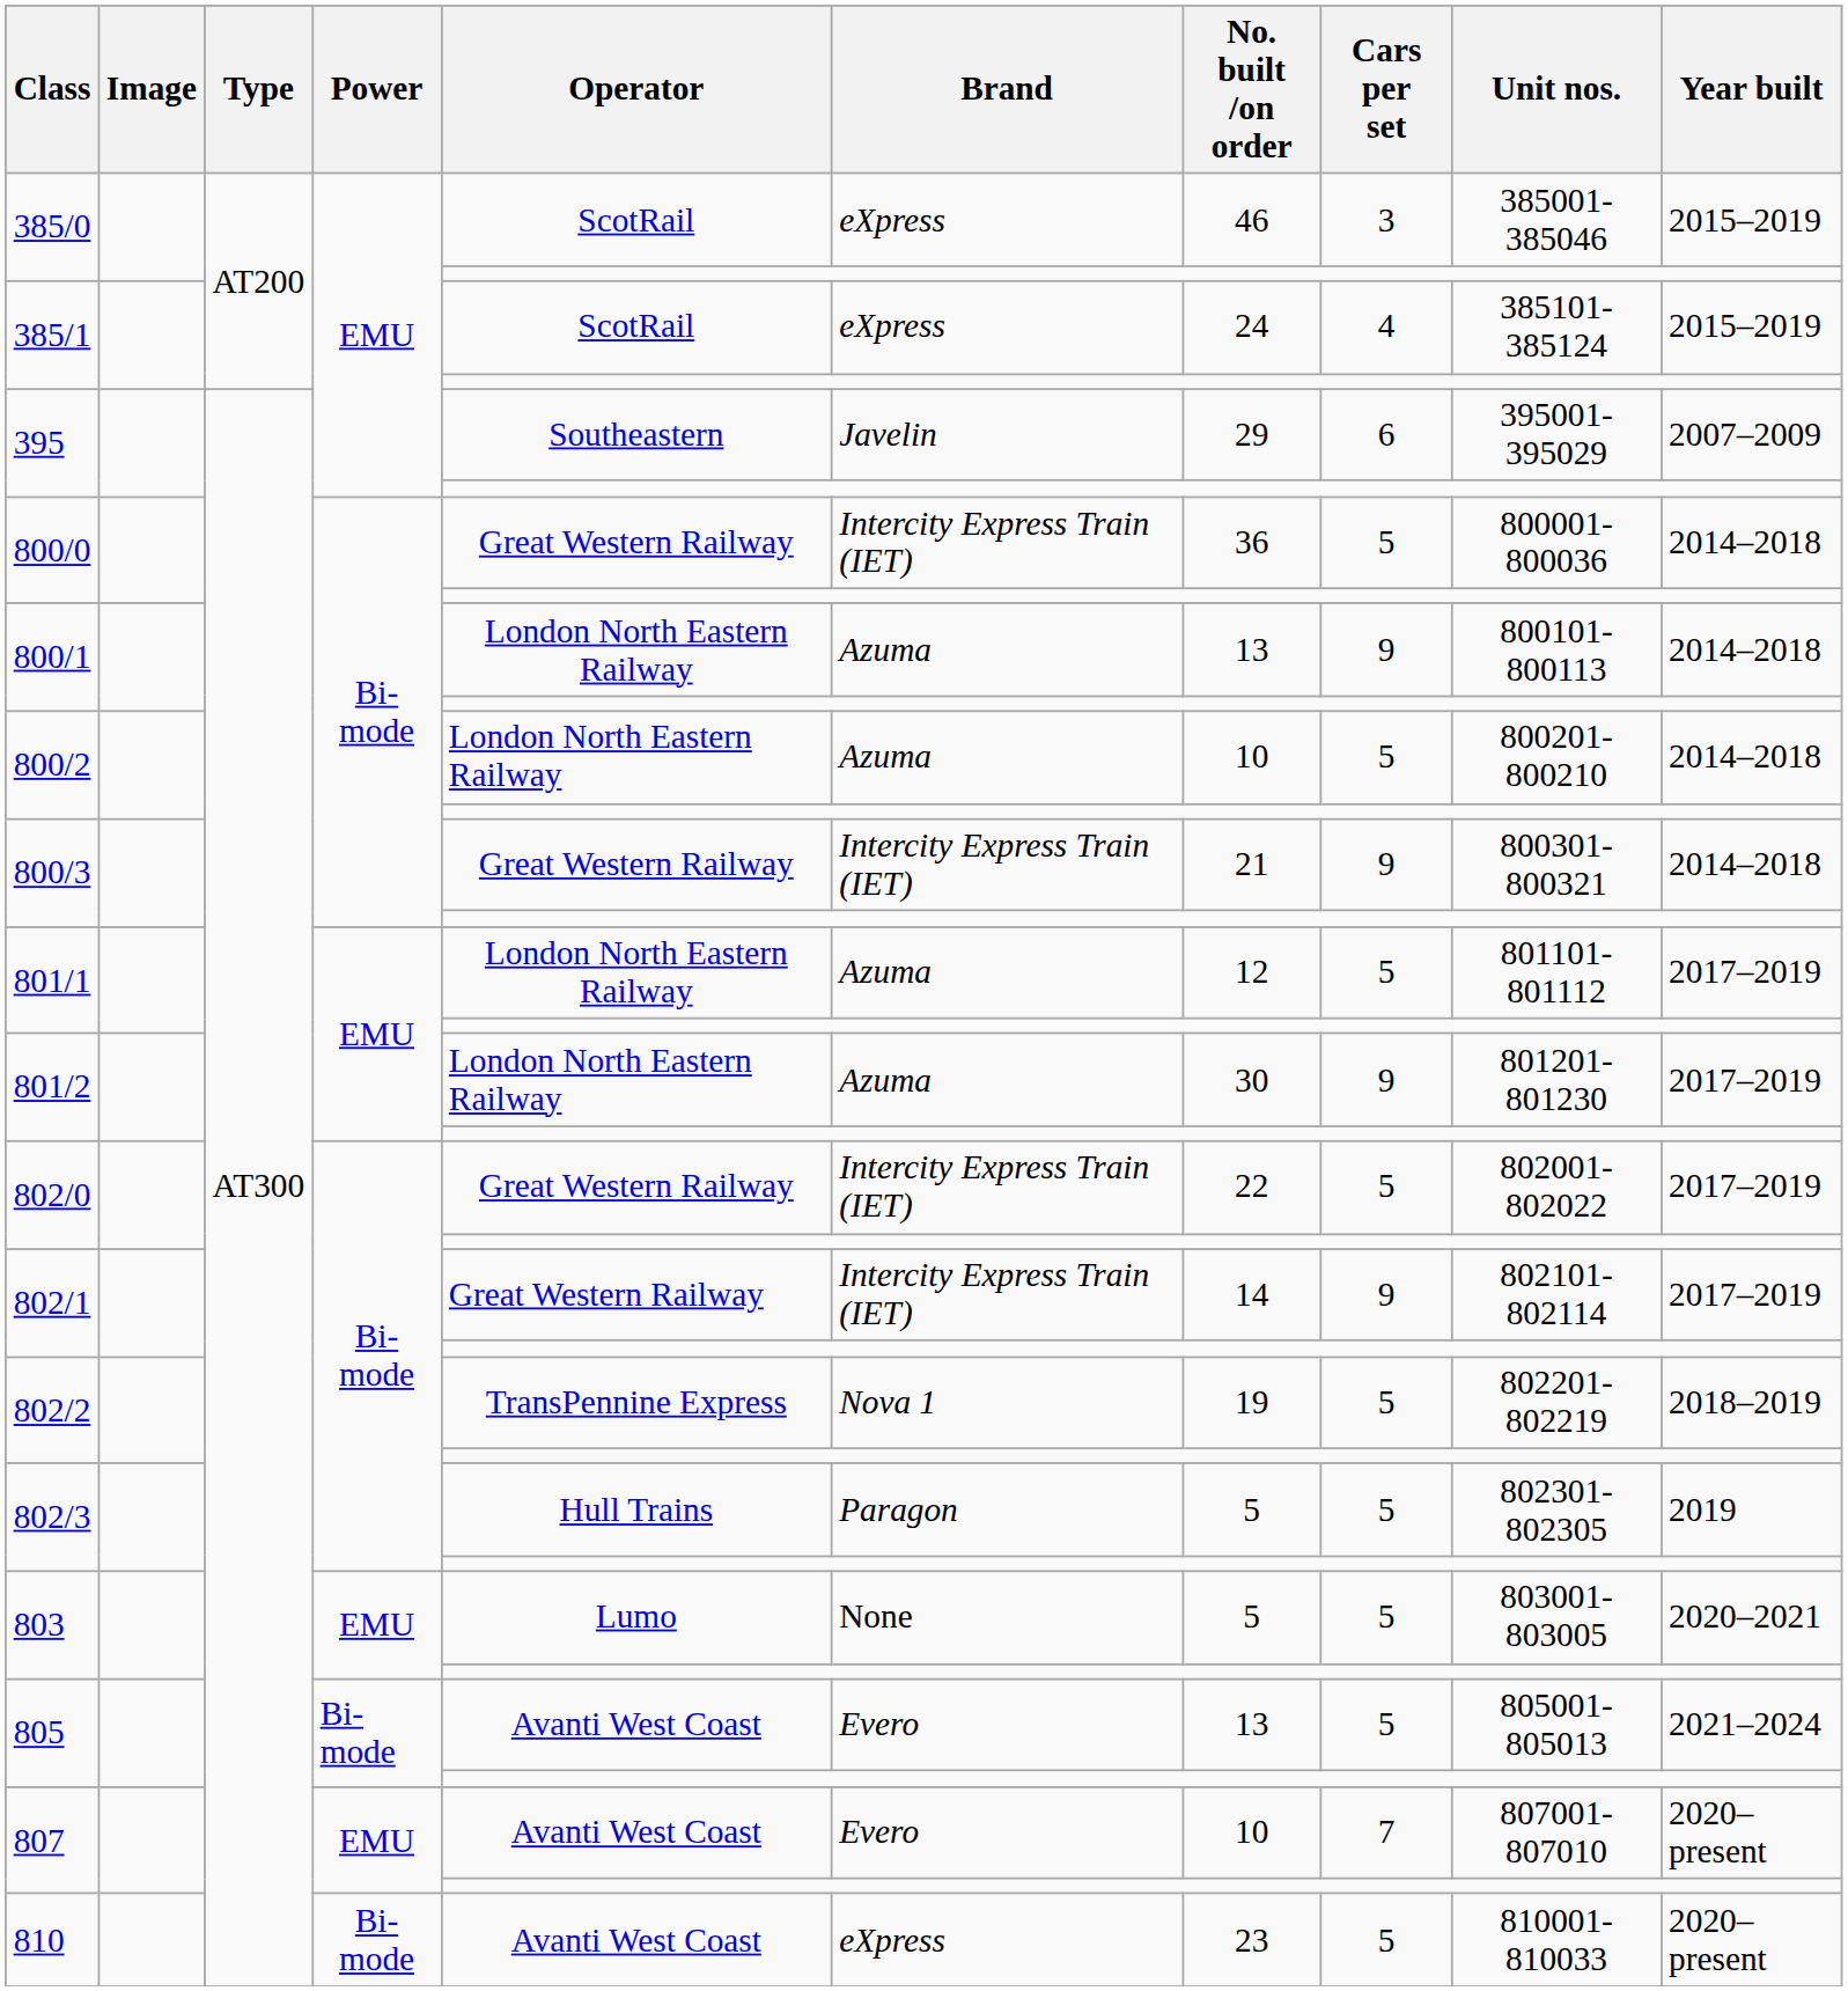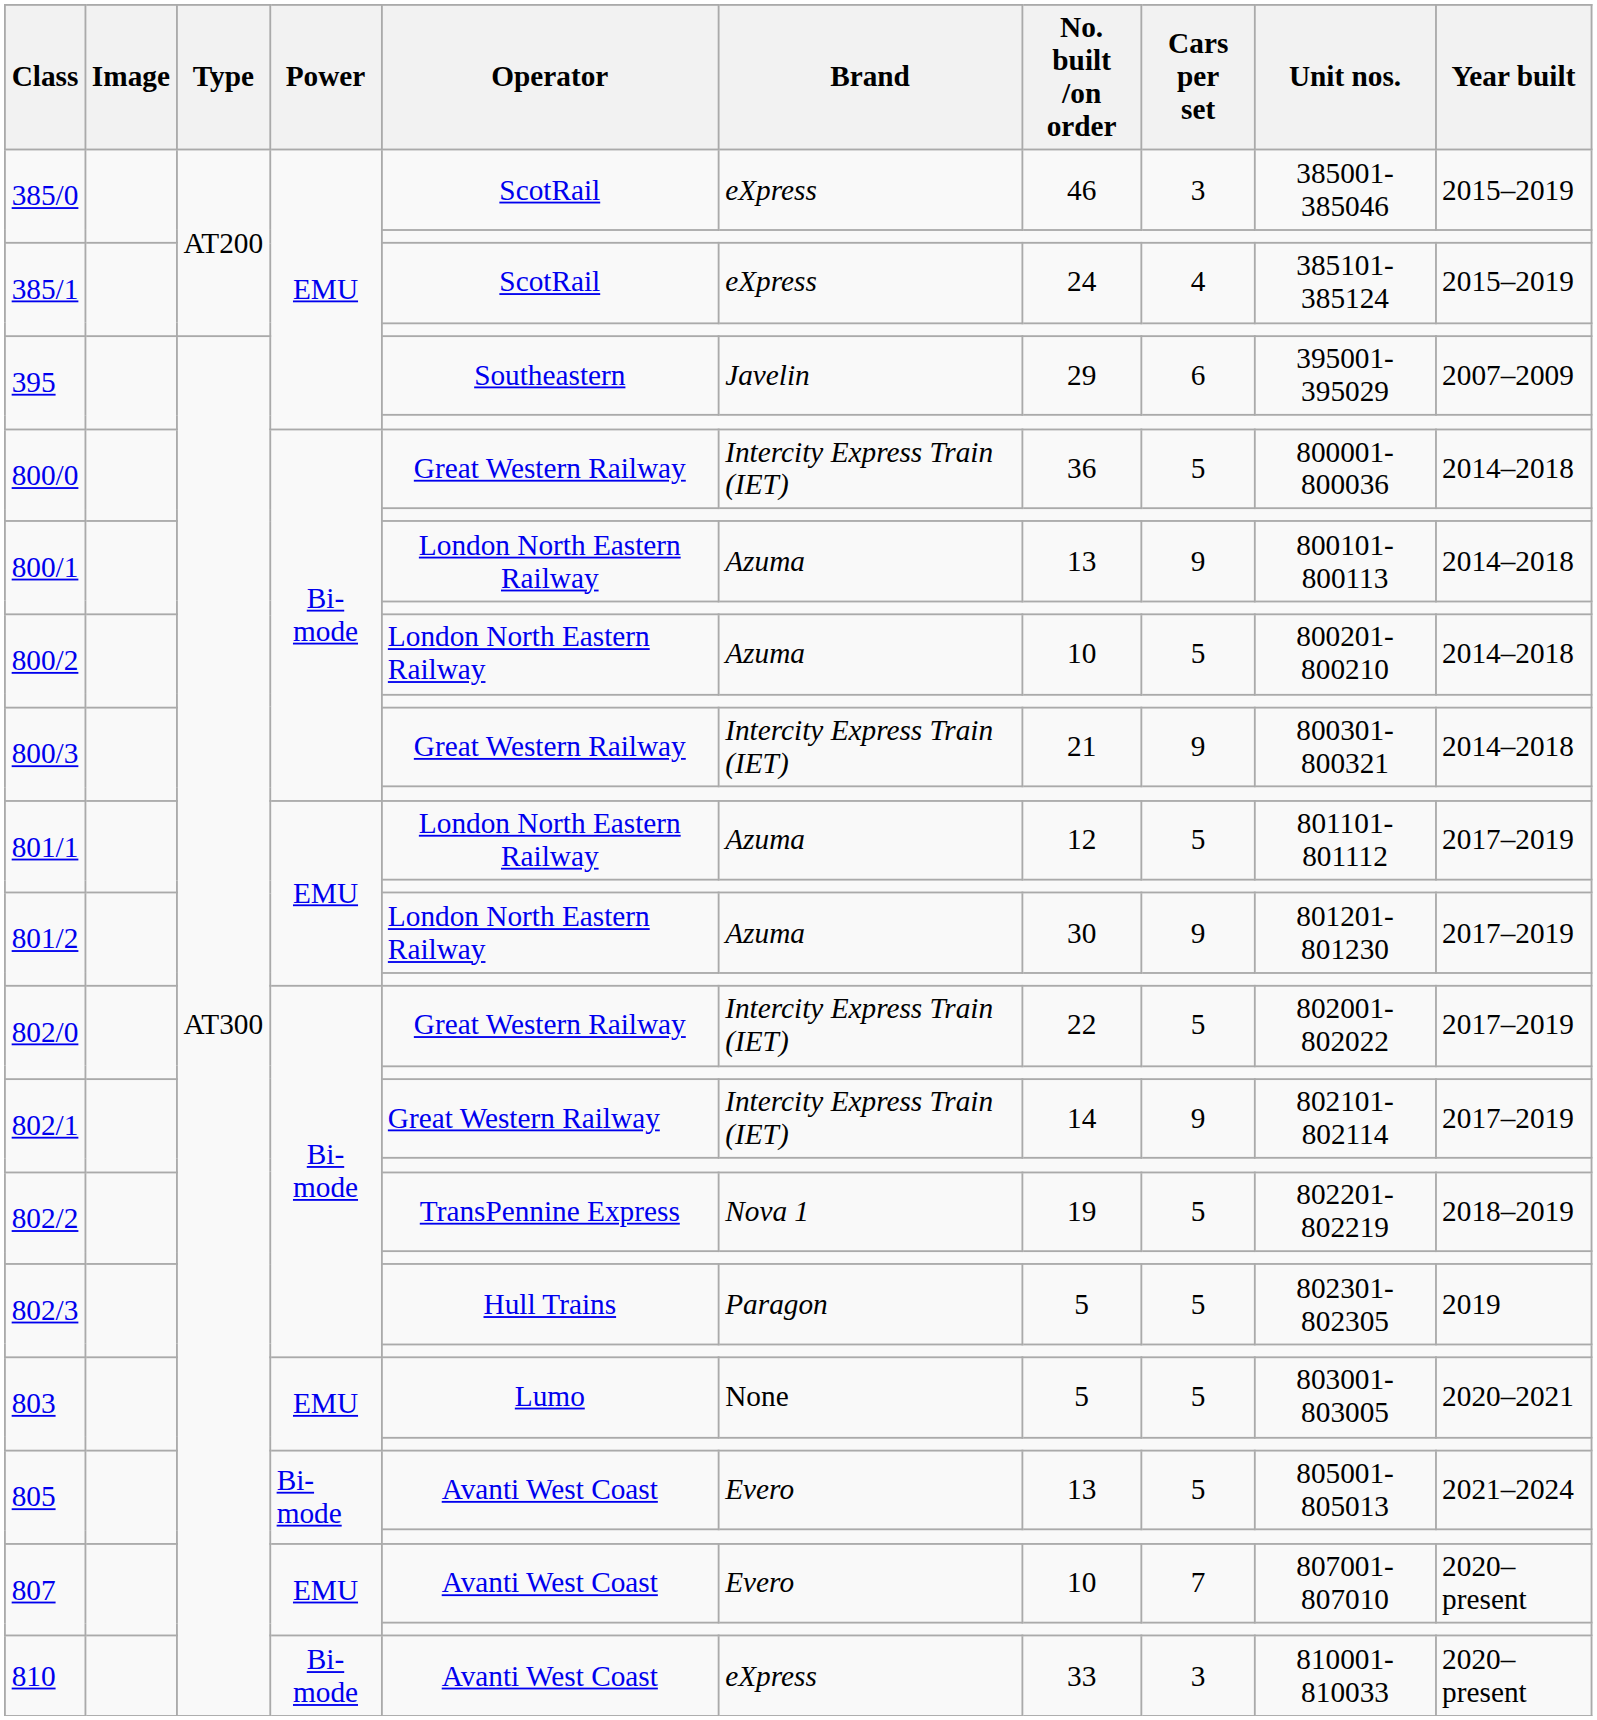810 | No. built /on order: 23 -> 33
810 | Cars per set: 5 -> 3
